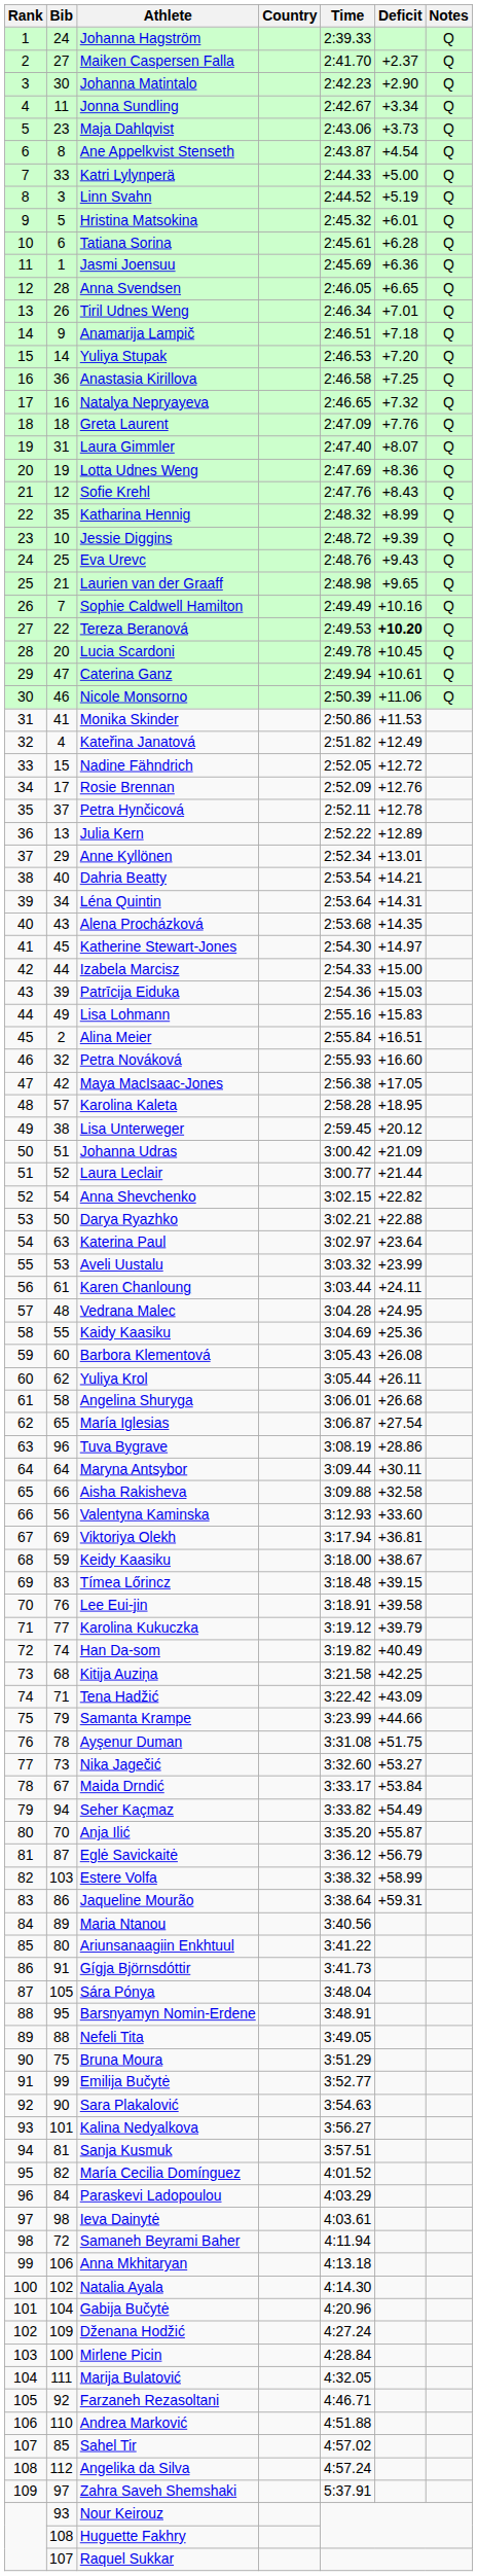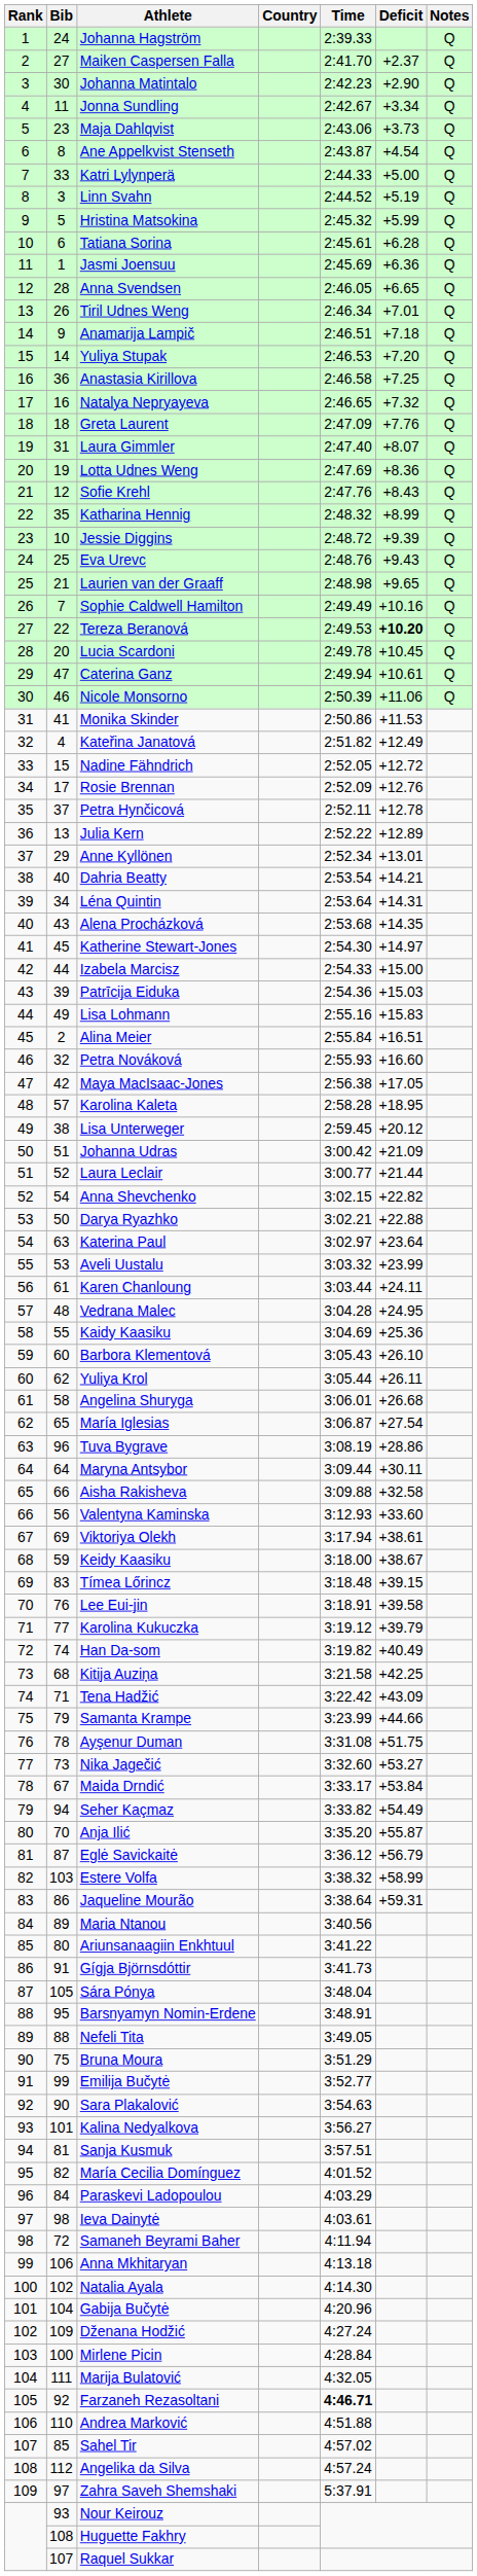Hristina Matsokina | Deficit: +6.01 -> +5.99
Barbora Klementová | Deficit: +26.08 -> +26.10
Viktoriya Olekh | Deficit: +36.81 -> +38.61
Farzaneh Rezasoltani | Time: normal -> bold
